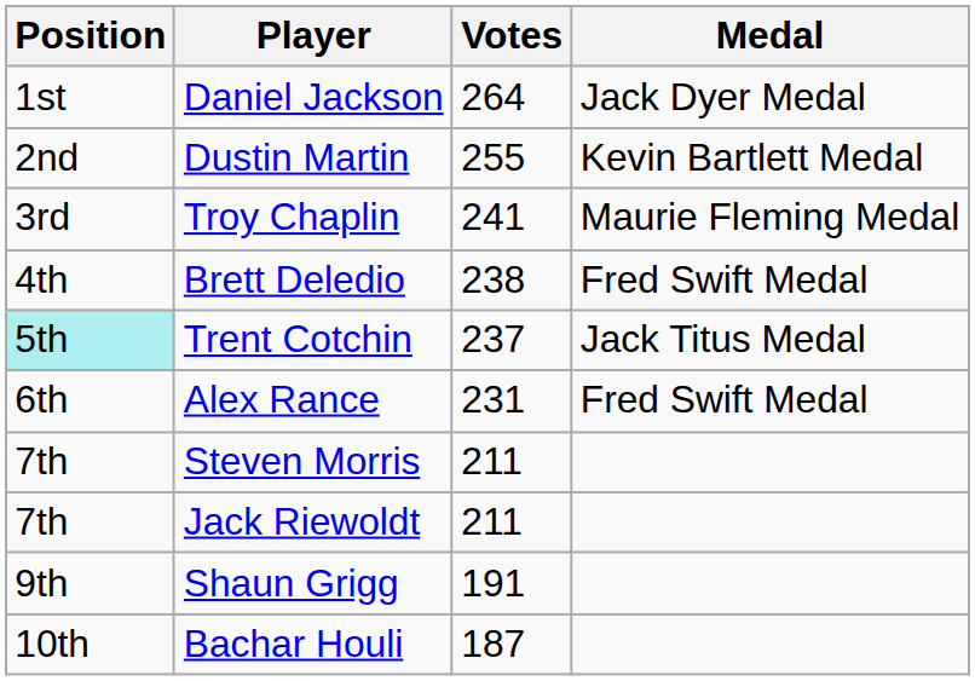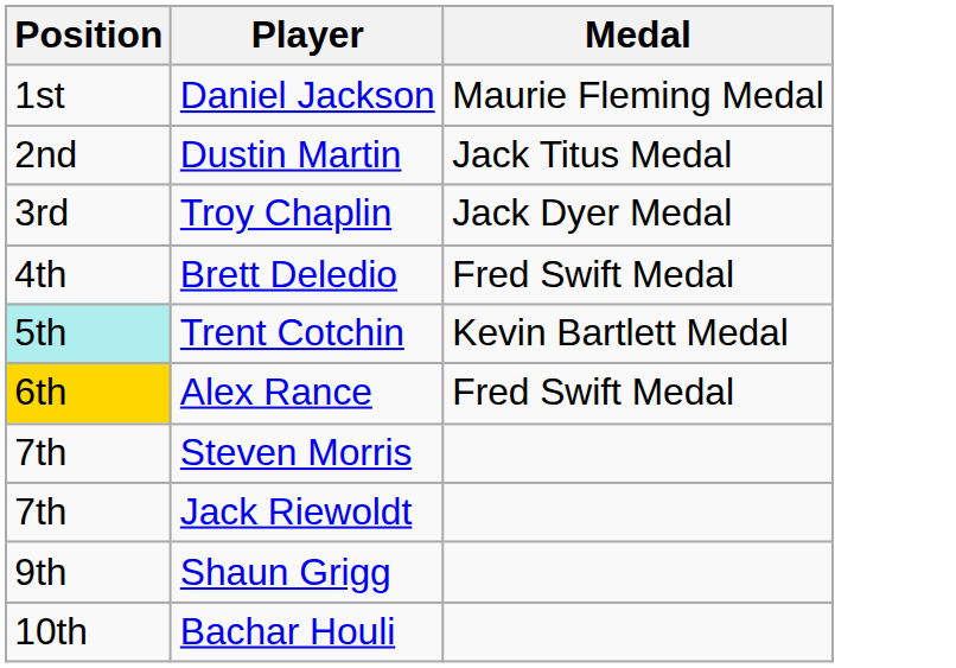- column: Votes | 264 | 255 | 241 | 238 | 237 | 231 | 211 | 211 | 191 | 187
Daniel Jackson | Medal: Jack Dyer Medal -> Maurie Fleming Medal
Dustin Martin | Medal: Kevin Bartlett Medal -> Jack Titus Medal
Troy Chaplin | Medal: Maurie Fleming Medal -> Jack Dyer Medal
Trent Cotchin | Medal: Jack Titus Medal -> Kevin Bartlett Medal
Alex Rance | Position: no background -> gold background
